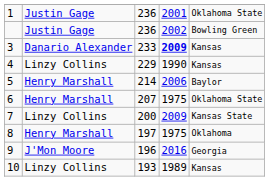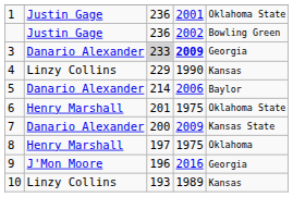3 | column 3: no background -> lightgrey background
3 | column 5: Kansas -> Georgia
5 | column 2: Henry Marshall -> Danario Alexander
6 | column 3: 207 -> 201
7 | column 2: Linzy Collins -> Danario Alexander
